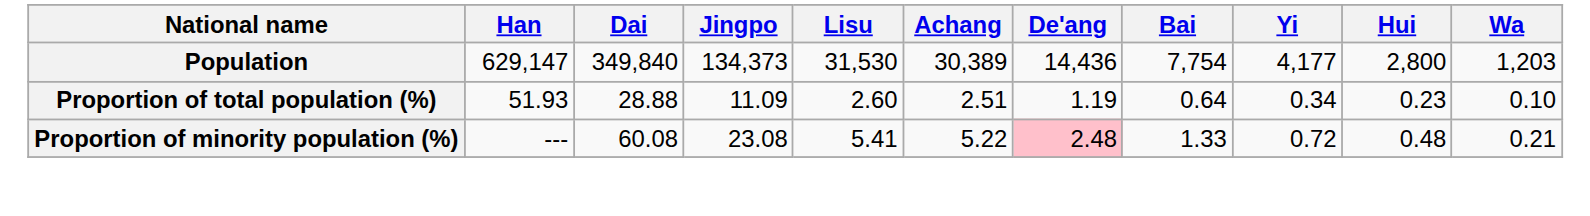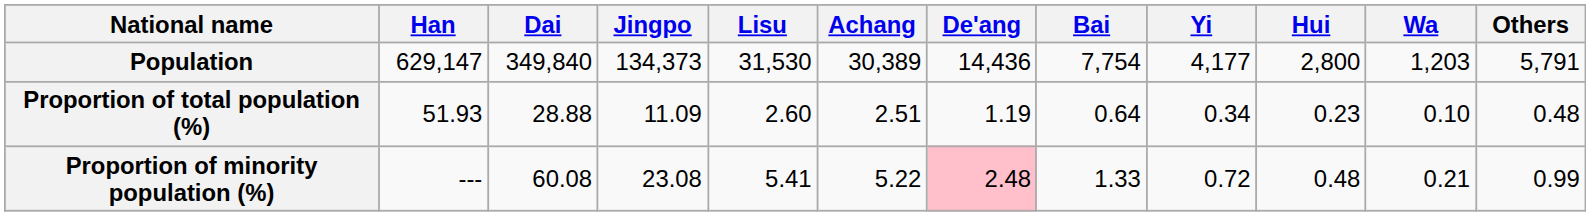+ column: Others | 5,791 | 0.48 | 0.99
